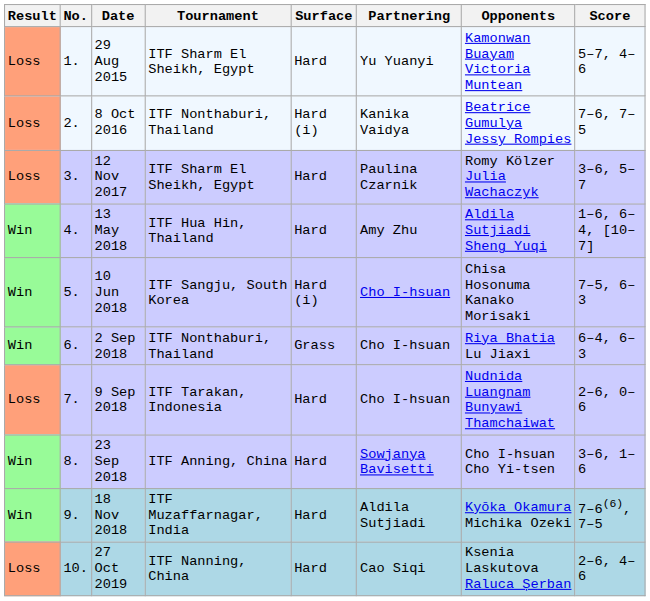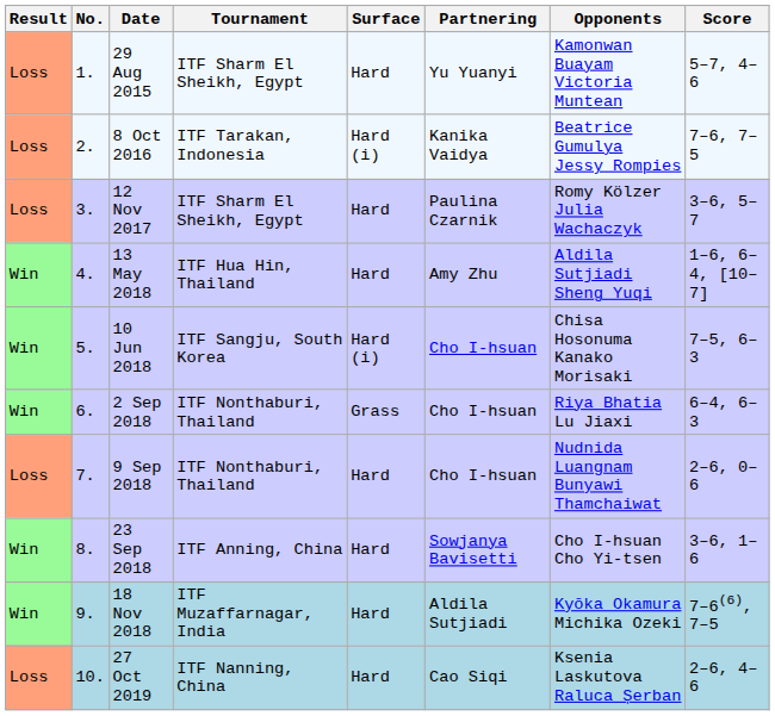8 Oct 2016 | Tournament: ITF Nonthaburi, Thailand -> ITF Tarakan, Indonesia
9 Sep 2018 | Tournament: ITF Tarakan, Indonesia -> ITF Nonthaburi, Thailand
